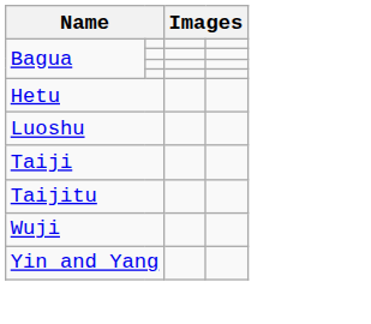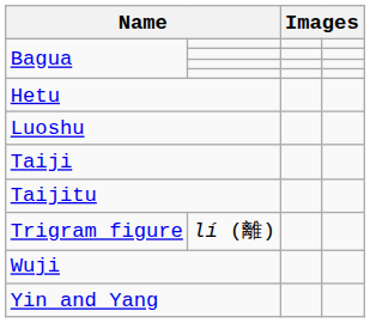+ row: Trigram figure | lí (離)
